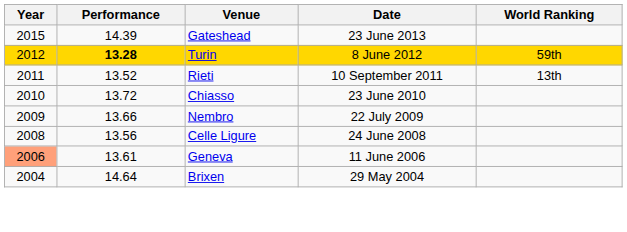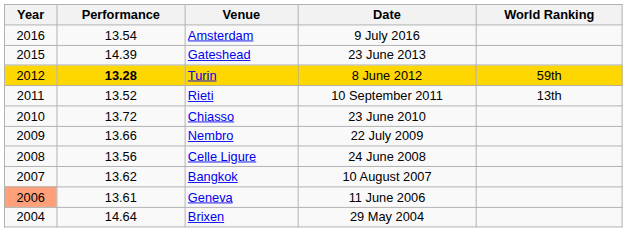+ row: 2016 | 13.54 | Amsterdam | 9 July 2016
+ row: 2007 | 13.62 | Bangkok | 10 August 2007
